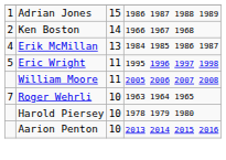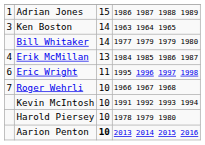Ken Boston | column 1: 2 -> 3
Ken Boston | column 4: 1966 1967 1968 -> 1963 1964 1965
+ row: Bill Whitaker | 14 | 1977 1979 1979 1980
Eric Wright | column 1: 5 -> 6
- row: William Moore | 11 | 2005 2006 2007 2008
Roger Wehrli | column 4: 1963 1964 1965 -> 1966 1967 1968
+ row: Kevin McIntosh | 10 | 1991 1992 1993 1994
Aarion Penton | column 3: normal -> bold
